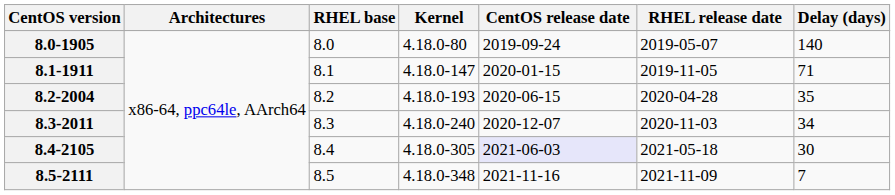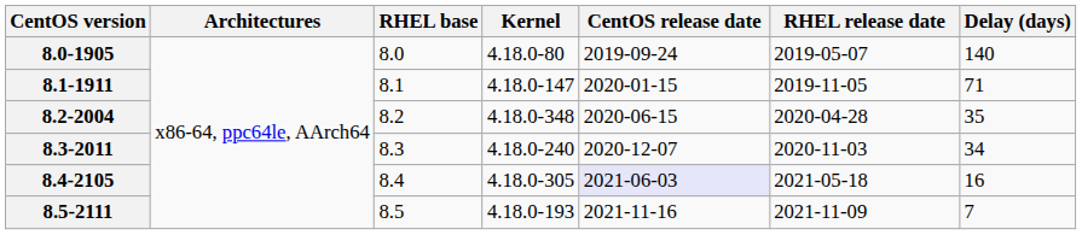8.2-2004 | Kernel: 4.18.0-193 -> 4.18.0-348
8.4-2105 | Delay (days): 30 -> 16
8.5-2111 | Kernel: 4.18.0-348 -> 4.18.0-193
